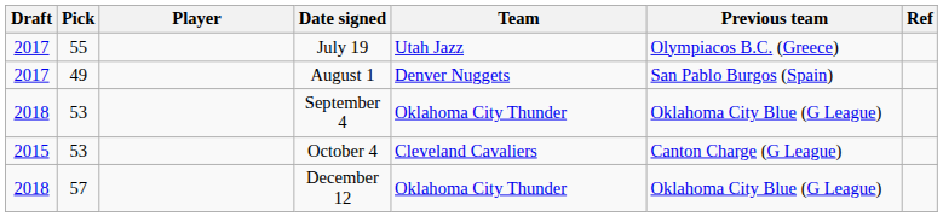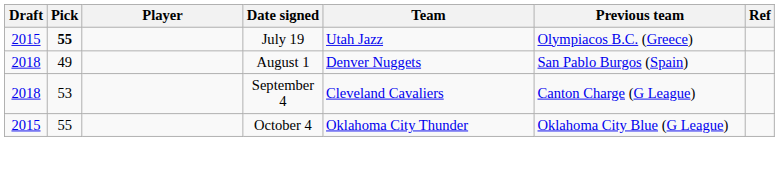July 19 | Draft: 2017 -> 2015
July 19 | Pick: normal -> bold
August 1 | Draft: 2017 -> 2018
September 4 | Team: Oklahoma City Thunder -> Cleveland Cavaliers
September 4 | Previous team: Oklahoma City Blue (G League) -> Canton Charge (G League)
October 4 | Pick: 53 -> 55
October 4 | Team: Cleveland Cavaliers -> Oklahoma City Thunder
October 4 | Previous team: Canton Charge (G League) -> Oklahoma City Blue (G League)
- row: 2018 | 57 | December 12 | Oklahoma City Thunder | Oklahoma City Blue (G League)
